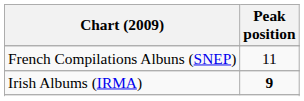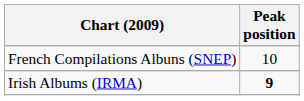French Compilations Albuns (SNEP) | Peak position: 11 -> 10
